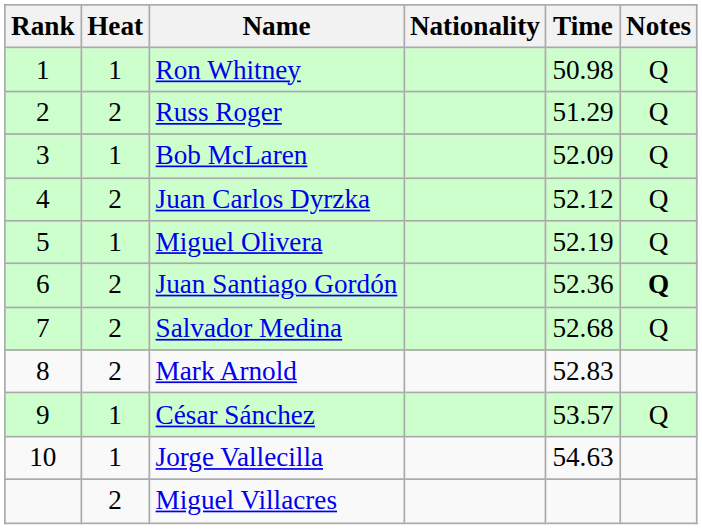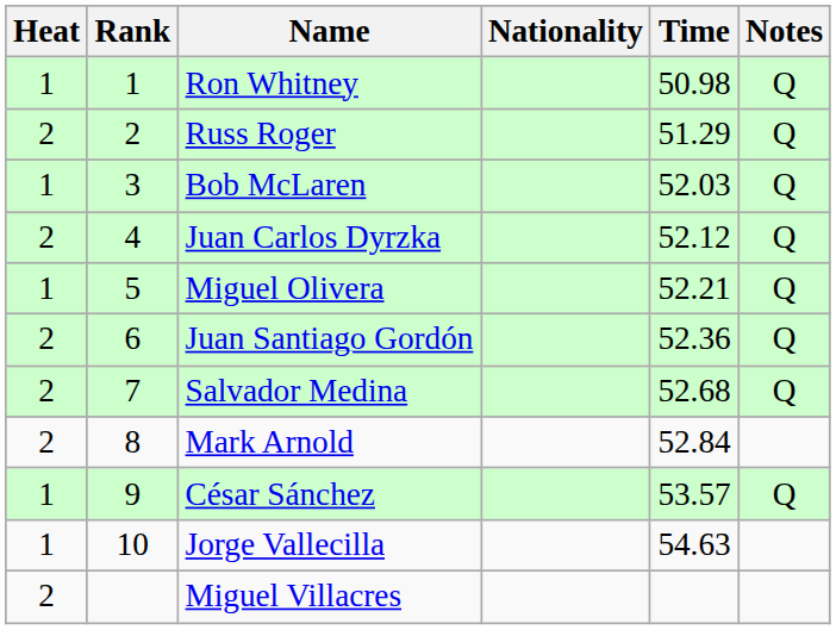columns swapped: Rank <-> Heat
Bob McLaren | Time: 52.09 -> 52.03
Miguel Olivera | Time: 52.19 -> 52.21
Juan Santiago Gordón | Notes: bold -> normal
Mark Arnold | Time: 52.83 -> 52.84
